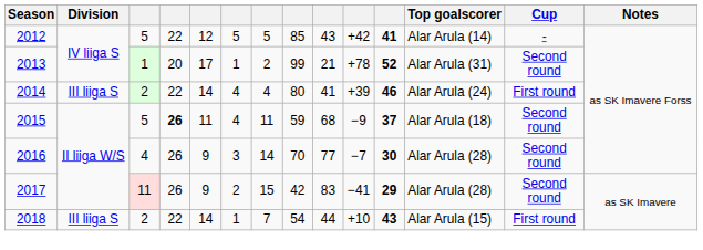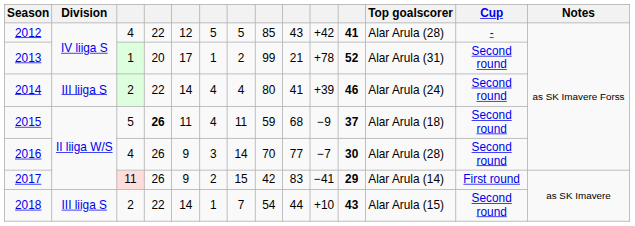2012 | column 3: 5 -> 4
2012 | Top goalscorer: Alar Arula (14) -> Alar Arula (28)
2014 | Cup: First round -> Second round
2017 | Top goalscorer: Alar Arula (28) -> Alar Arula (14)
2017 | Cup: Second round -> First round
2018 | Cup: First round -> Second round
